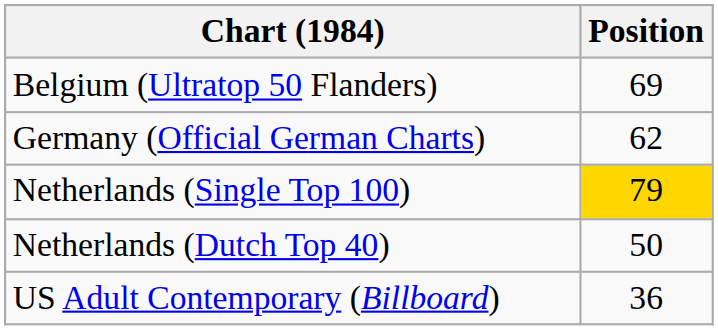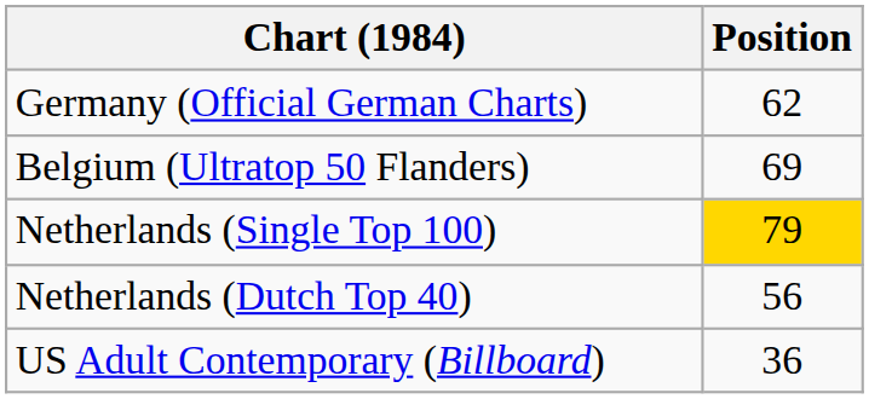rows swapped: Belgium (Ultratop 50 Flanders) <-> Germany (Official German Charts)
Netherlands (Dutch Top 40) | Position: 50 -> 56
